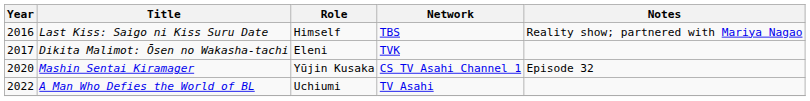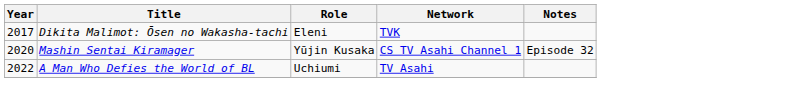- row: 2016 | Last Kiss: Saigo ni Kiss Suru Date | Himself | TBS | Reality show; partnered with Mariya Nagao
